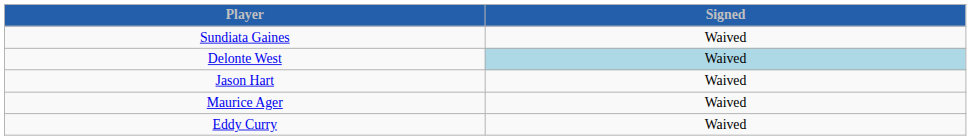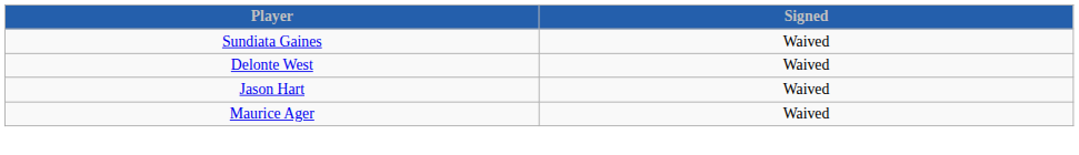Delonte West | Signed: lightblue background -> no background
- row: Eddy Curry | Waived
